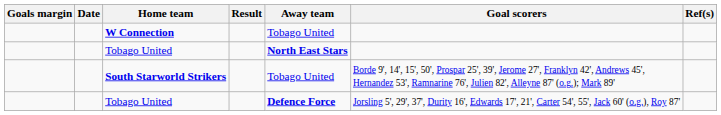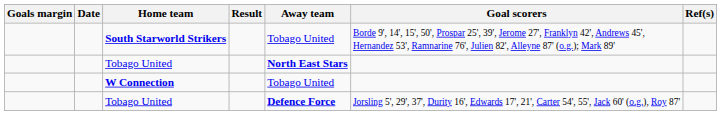rows swapped: W Connection <-> South Starworld Strikers
